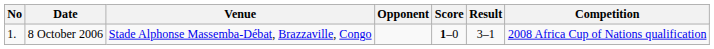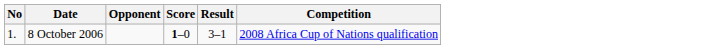- column: Venue | Stade Alphonse Massemba-Débat, Brazzaville, Congo
